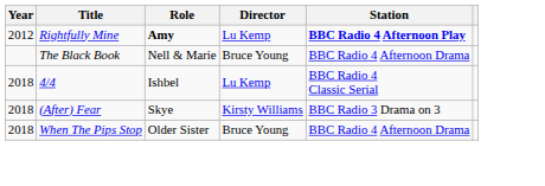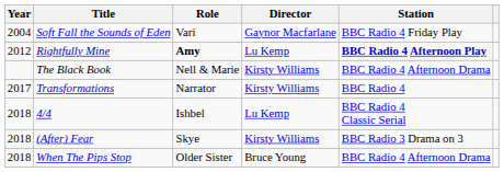+ row: 2004 | Soft Fall the Sounds of Eden | Vari | Gaynor Macfarlane | BBC Radio 4 Friday Play
The Black Book | Director: Bruce Young -> Kirsty Williams
+ row: 2017 | Transformations | Narrator | Kirsty Williams | BBC Radio 4
